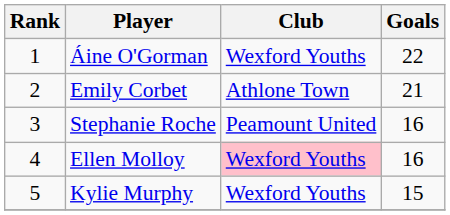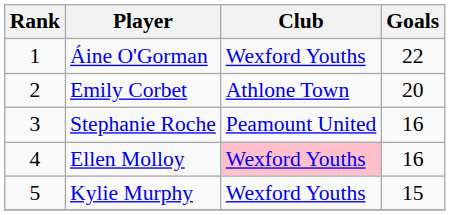Emily Corbet | Goals: 21 -> 20
